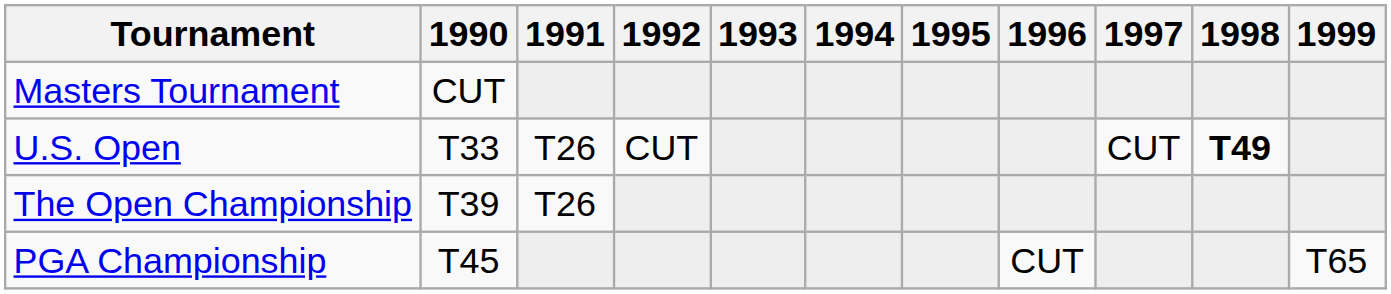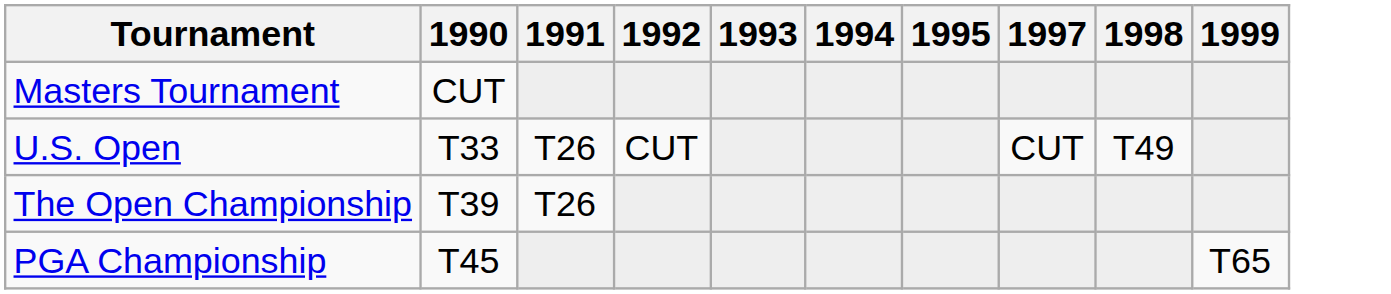- column: 1996 | CUT
U.S. Open | 1998: bold -> normal
